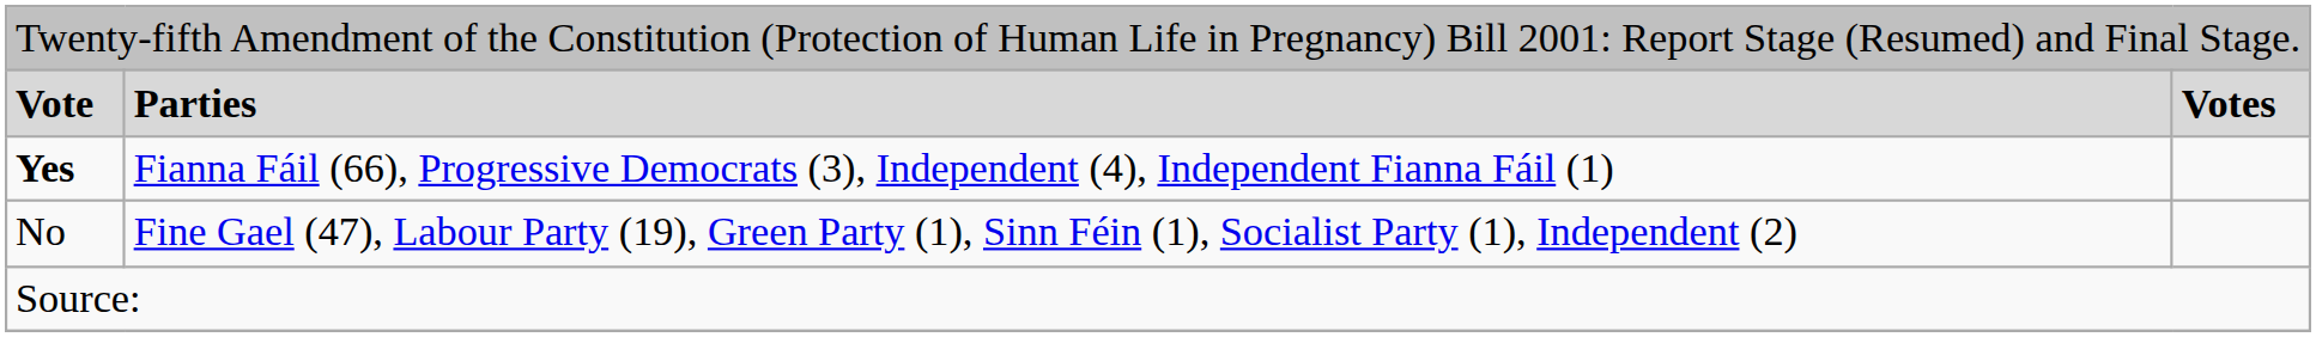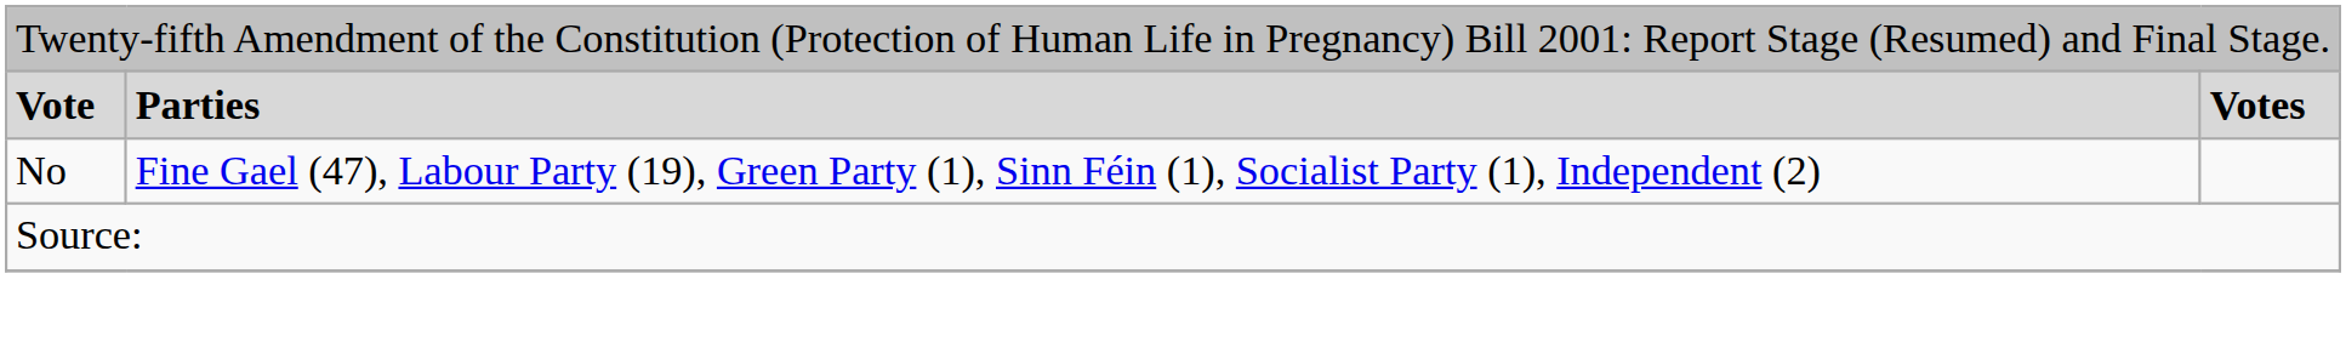- row: Yes | Fianna Fáil (66), Progressive Democrats (3), Independent (4), Independent Fianna Fáil (1)
